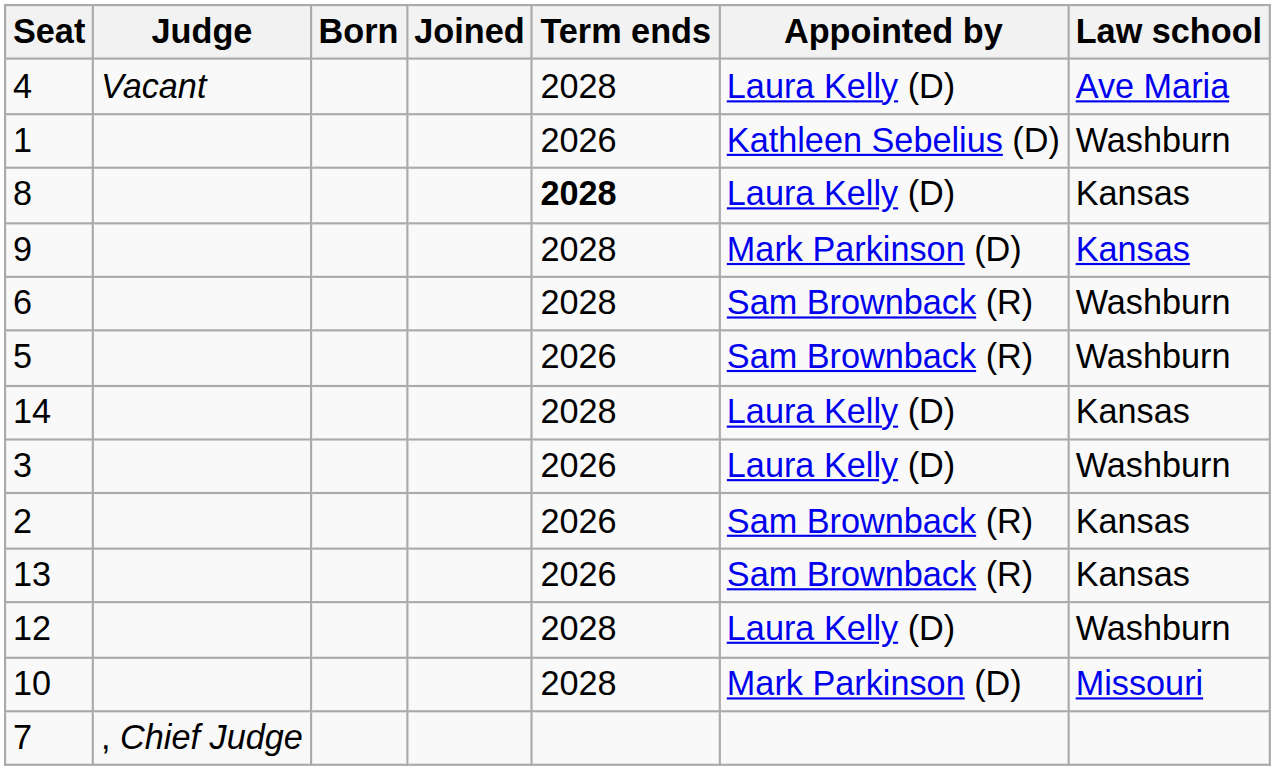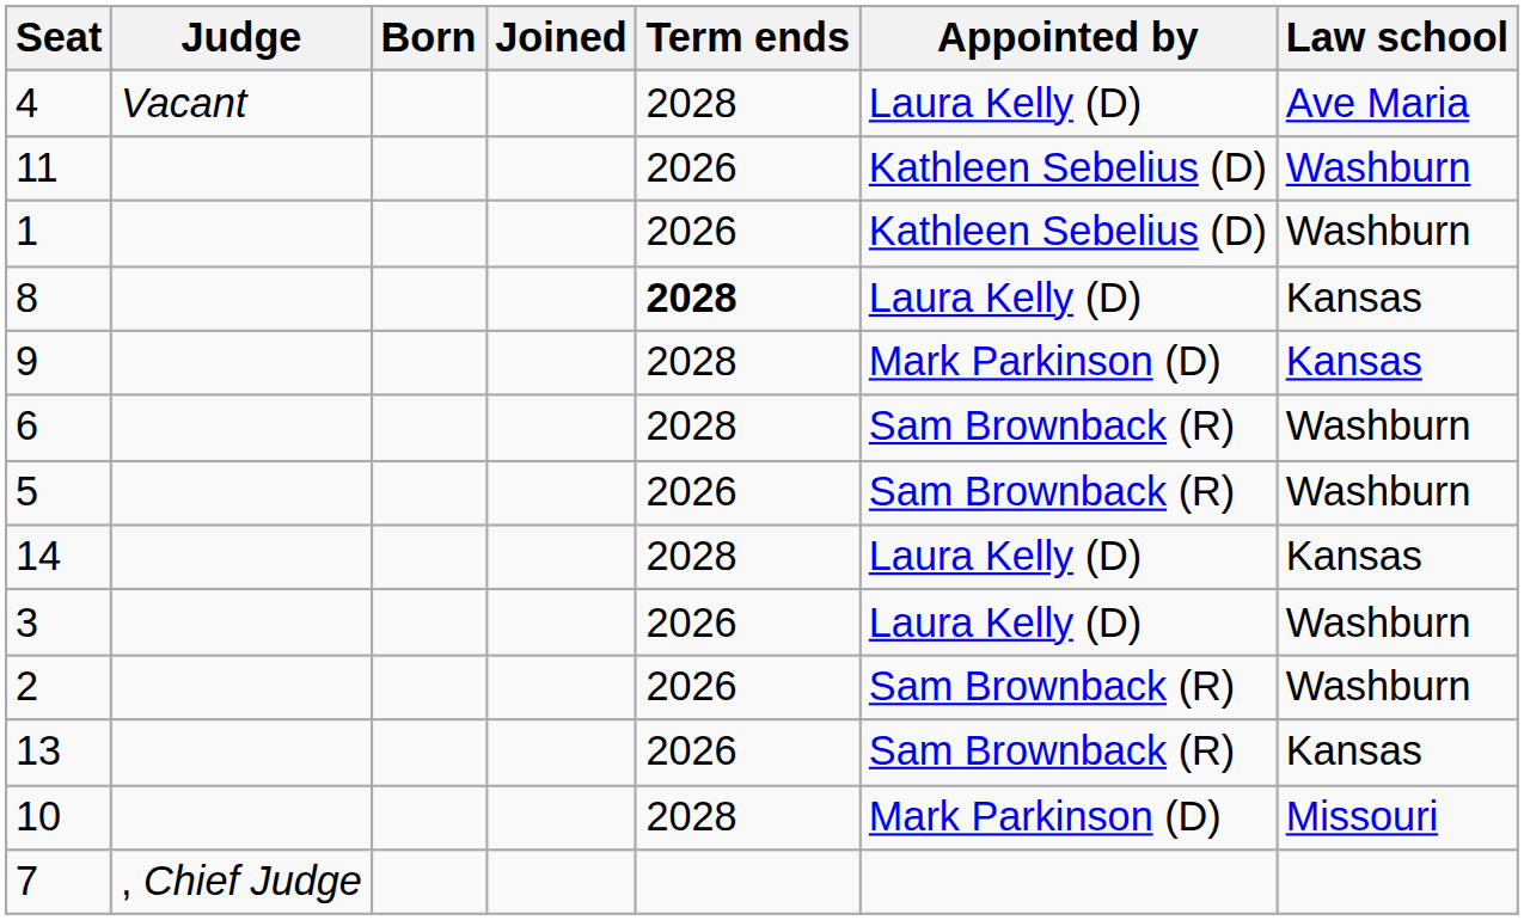+ row: 11 | 2026 | Kathleen Sebelius (D) | Washburn
2 | Law school: Kansas -> Washburn
- row: 12 | 2028 | Laura Kelly (D) | Washburn
